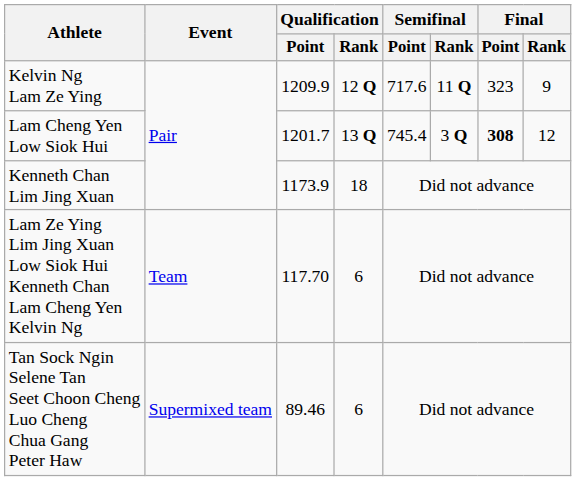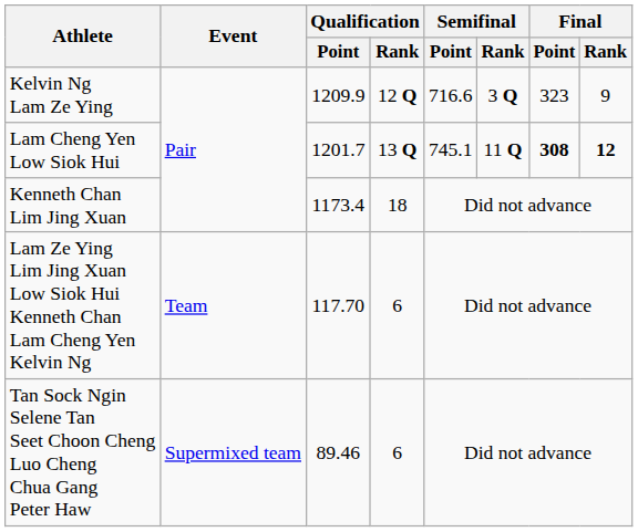Kelvin Ng Lam Ze Ying | Semifinal / Point: 717.6 -> 716.6
Kelvin Ng Lam Ze Ying | Semifinal / Rank: 11 Q -> 3 Q
Lam Cheng Yen Low Siok Hui | Semifinal / Point: 745.4 -> 745.1
Lam Cheng Yen Low Siok Hui | Semifinal / Rank: 3 Q -> 11 Q
Lam Cheng Yen Low Siok Hui | Final / Rank: normal -> bold
Kenneth Chan Lim Jing Xuan | Qualification / Point: 1173.9 -> 1173.4
